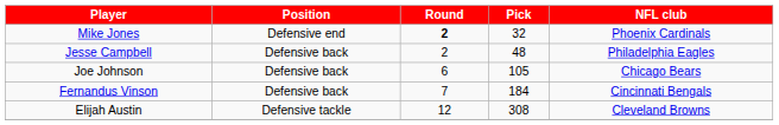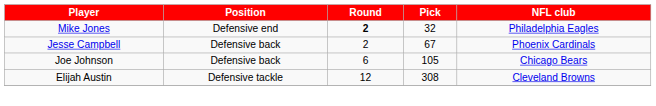Mike Jones | NFL club: Phoenix Cardinals -> Philadelphia Eagles
Jesse Campbell | Pick: 48 -> 67
Jesse Campbell | NFL club: Philadelphia Eagles -> Phoenix Cardinals
- row: Fernandus Vinson | Defensive back | 7 | 184 | Cincinnati Bengals
